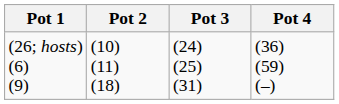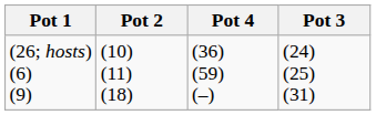columns swapped: Pot 3 <-> Pot 4
